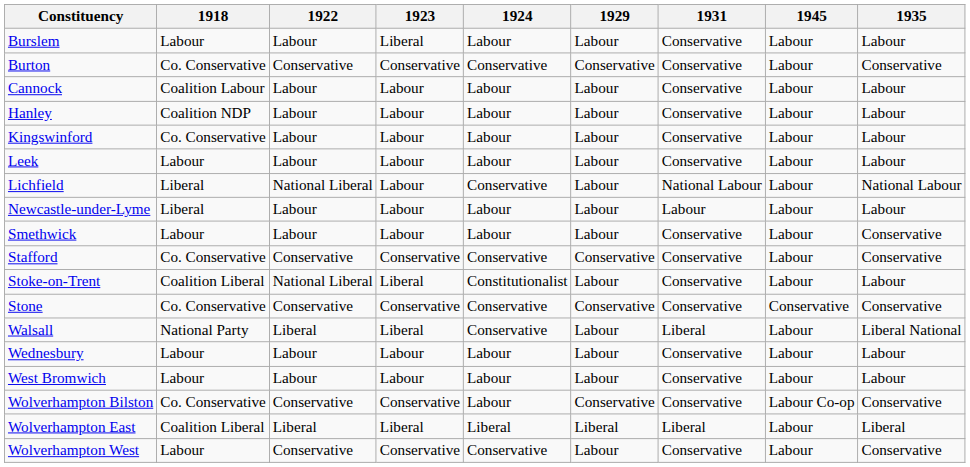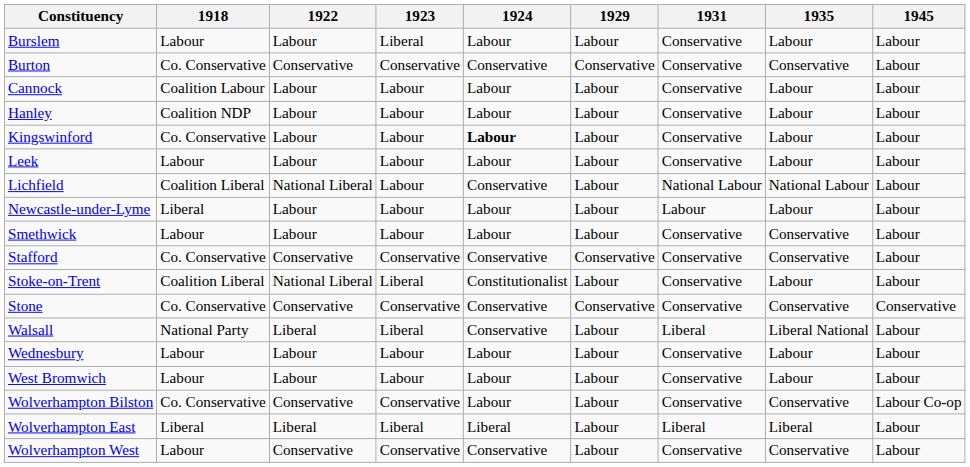columns swapped: 1935 <-> 1945
Kingswinford | 1924: normal -> bold
Lichfield | 1918: Liberal -> Coalition Liberal
Wolverhampton Bilston | 1929: Conservative -> Labour
Wolverhampton East | 1918: Coalition Liberal -> Liberal
Wolverhampton East | 1929: Liberal -> Labour
